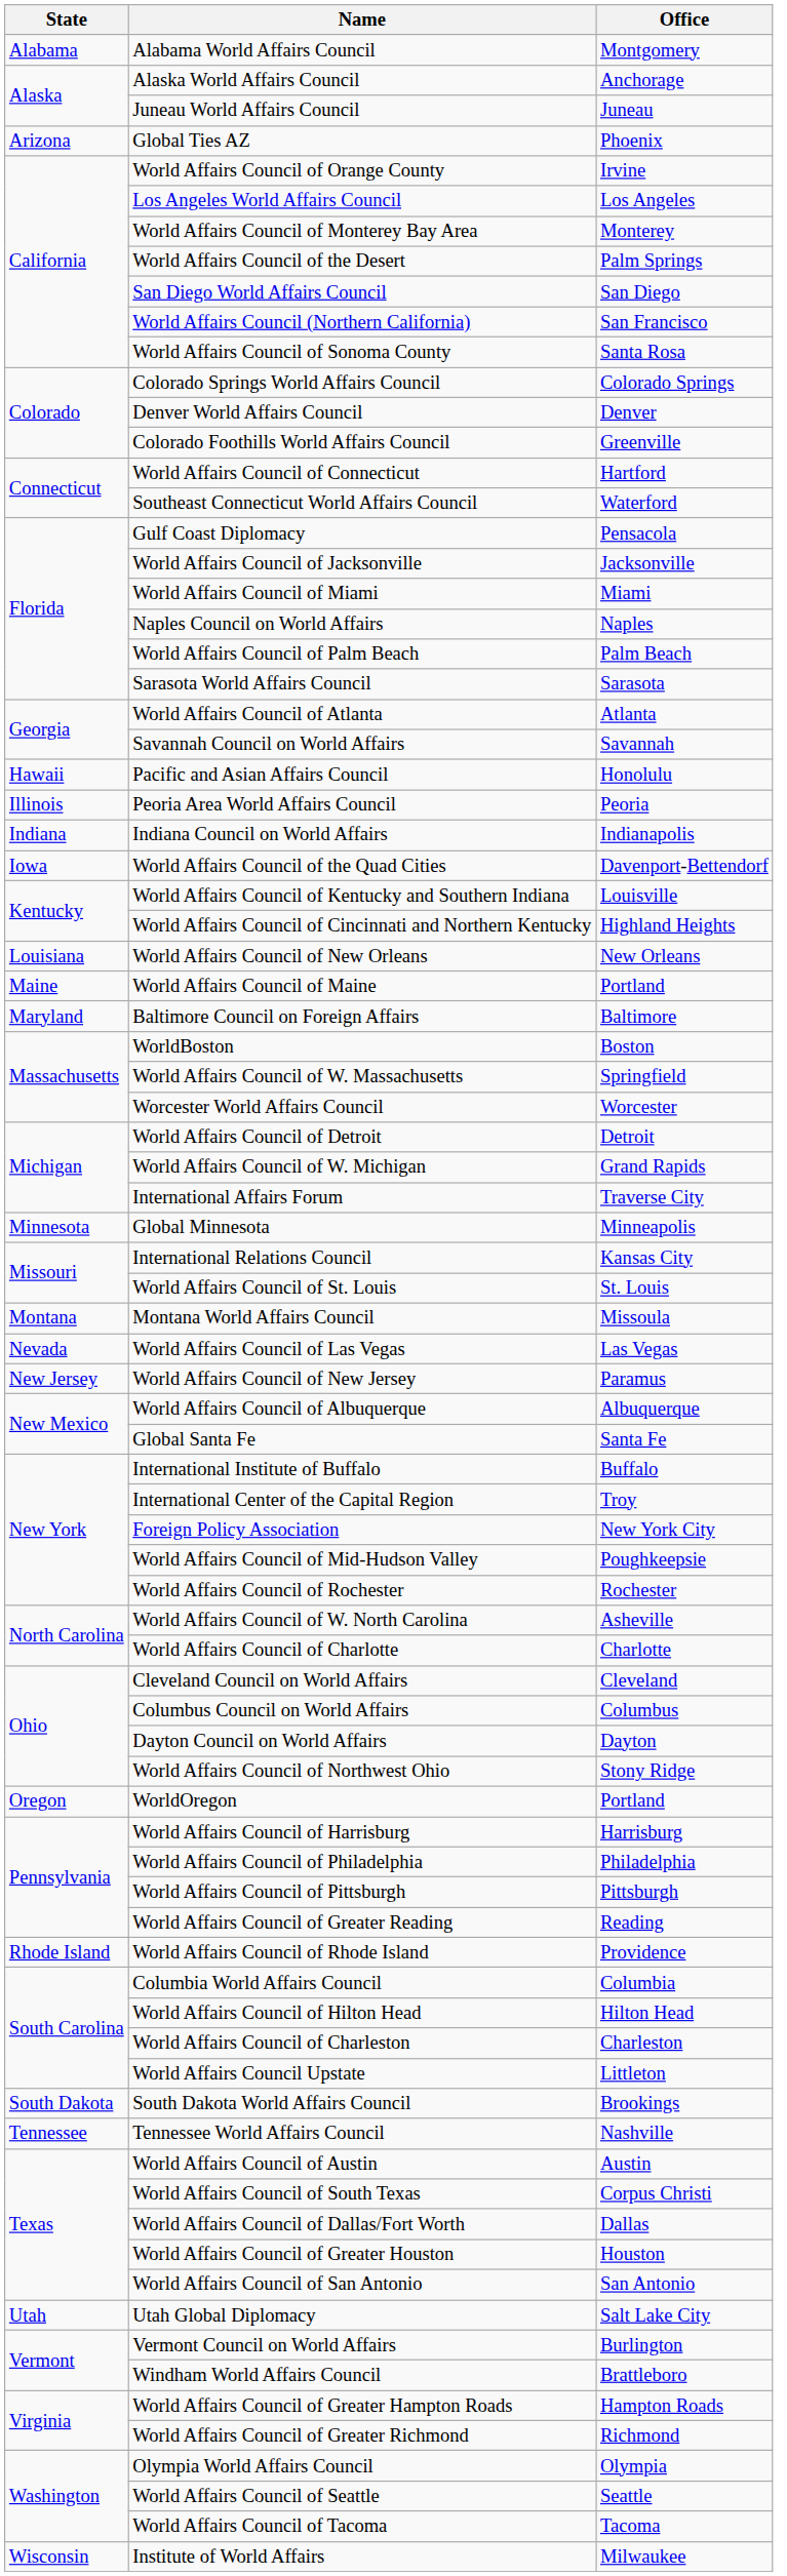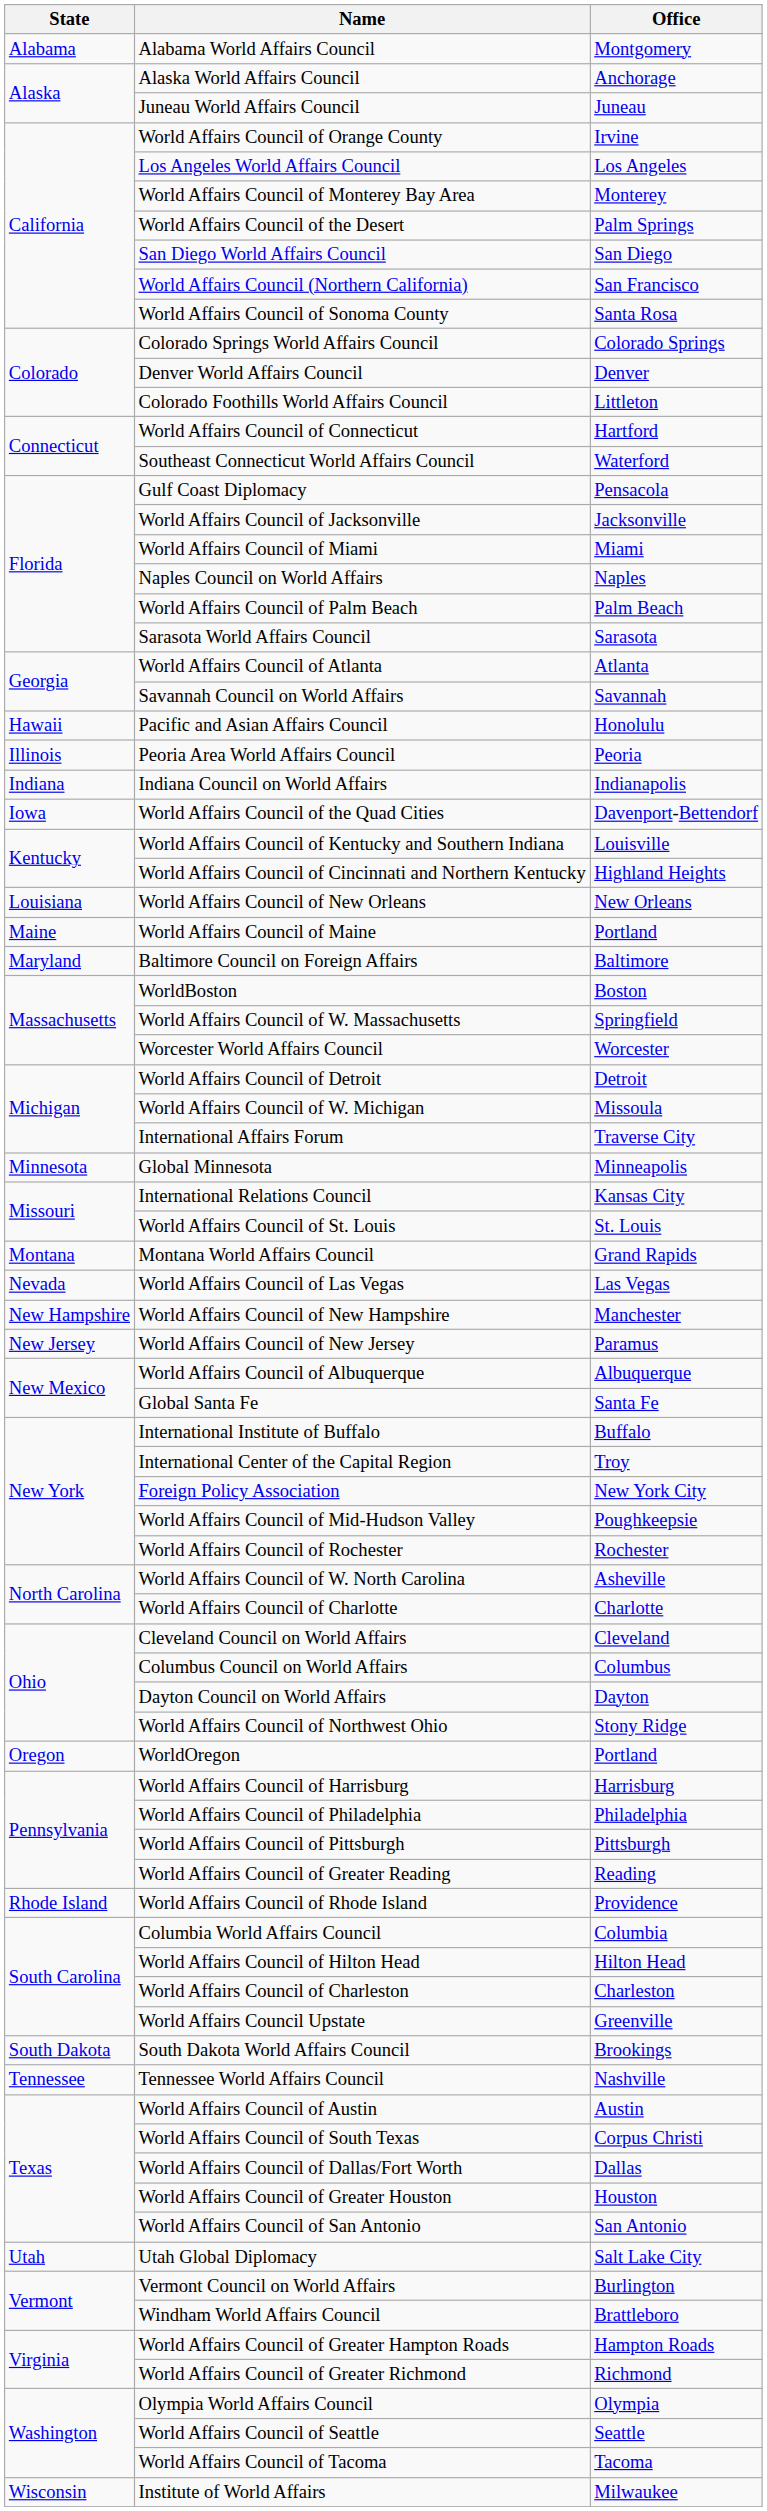- row: Arizona | Global Ties AZ | Phoenix
Colorado Foothills World Affairs Council | Office: Greenville -> Littleton
World Affairs Council of W. Michigan | Office: Grand Rapids -> Missoula
Montana World Affairs Council | Office: Missoula -> Grand Rapids
+ row: New Hampshire | World Affairs Council of New Hampshire | Manchester
World Affairs Council Upstate | Office: Littleton -> Greenville
